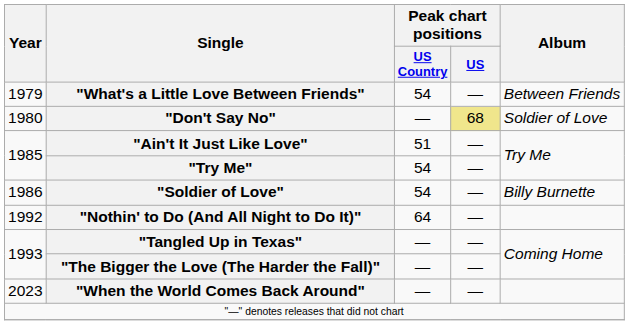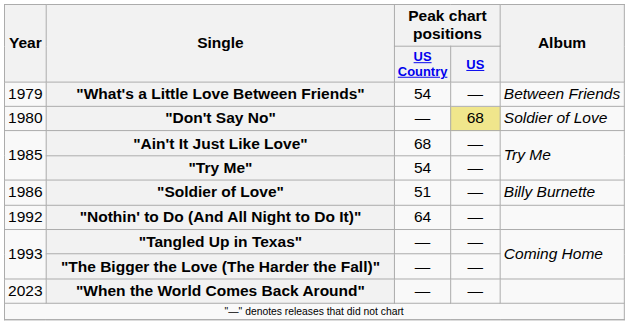"Ain't It Just Like Love" | Peak chart positions / US Country: 51 -> 68
"Soldier of Love" | Peak chart positions / US Country: 54 -> 51
